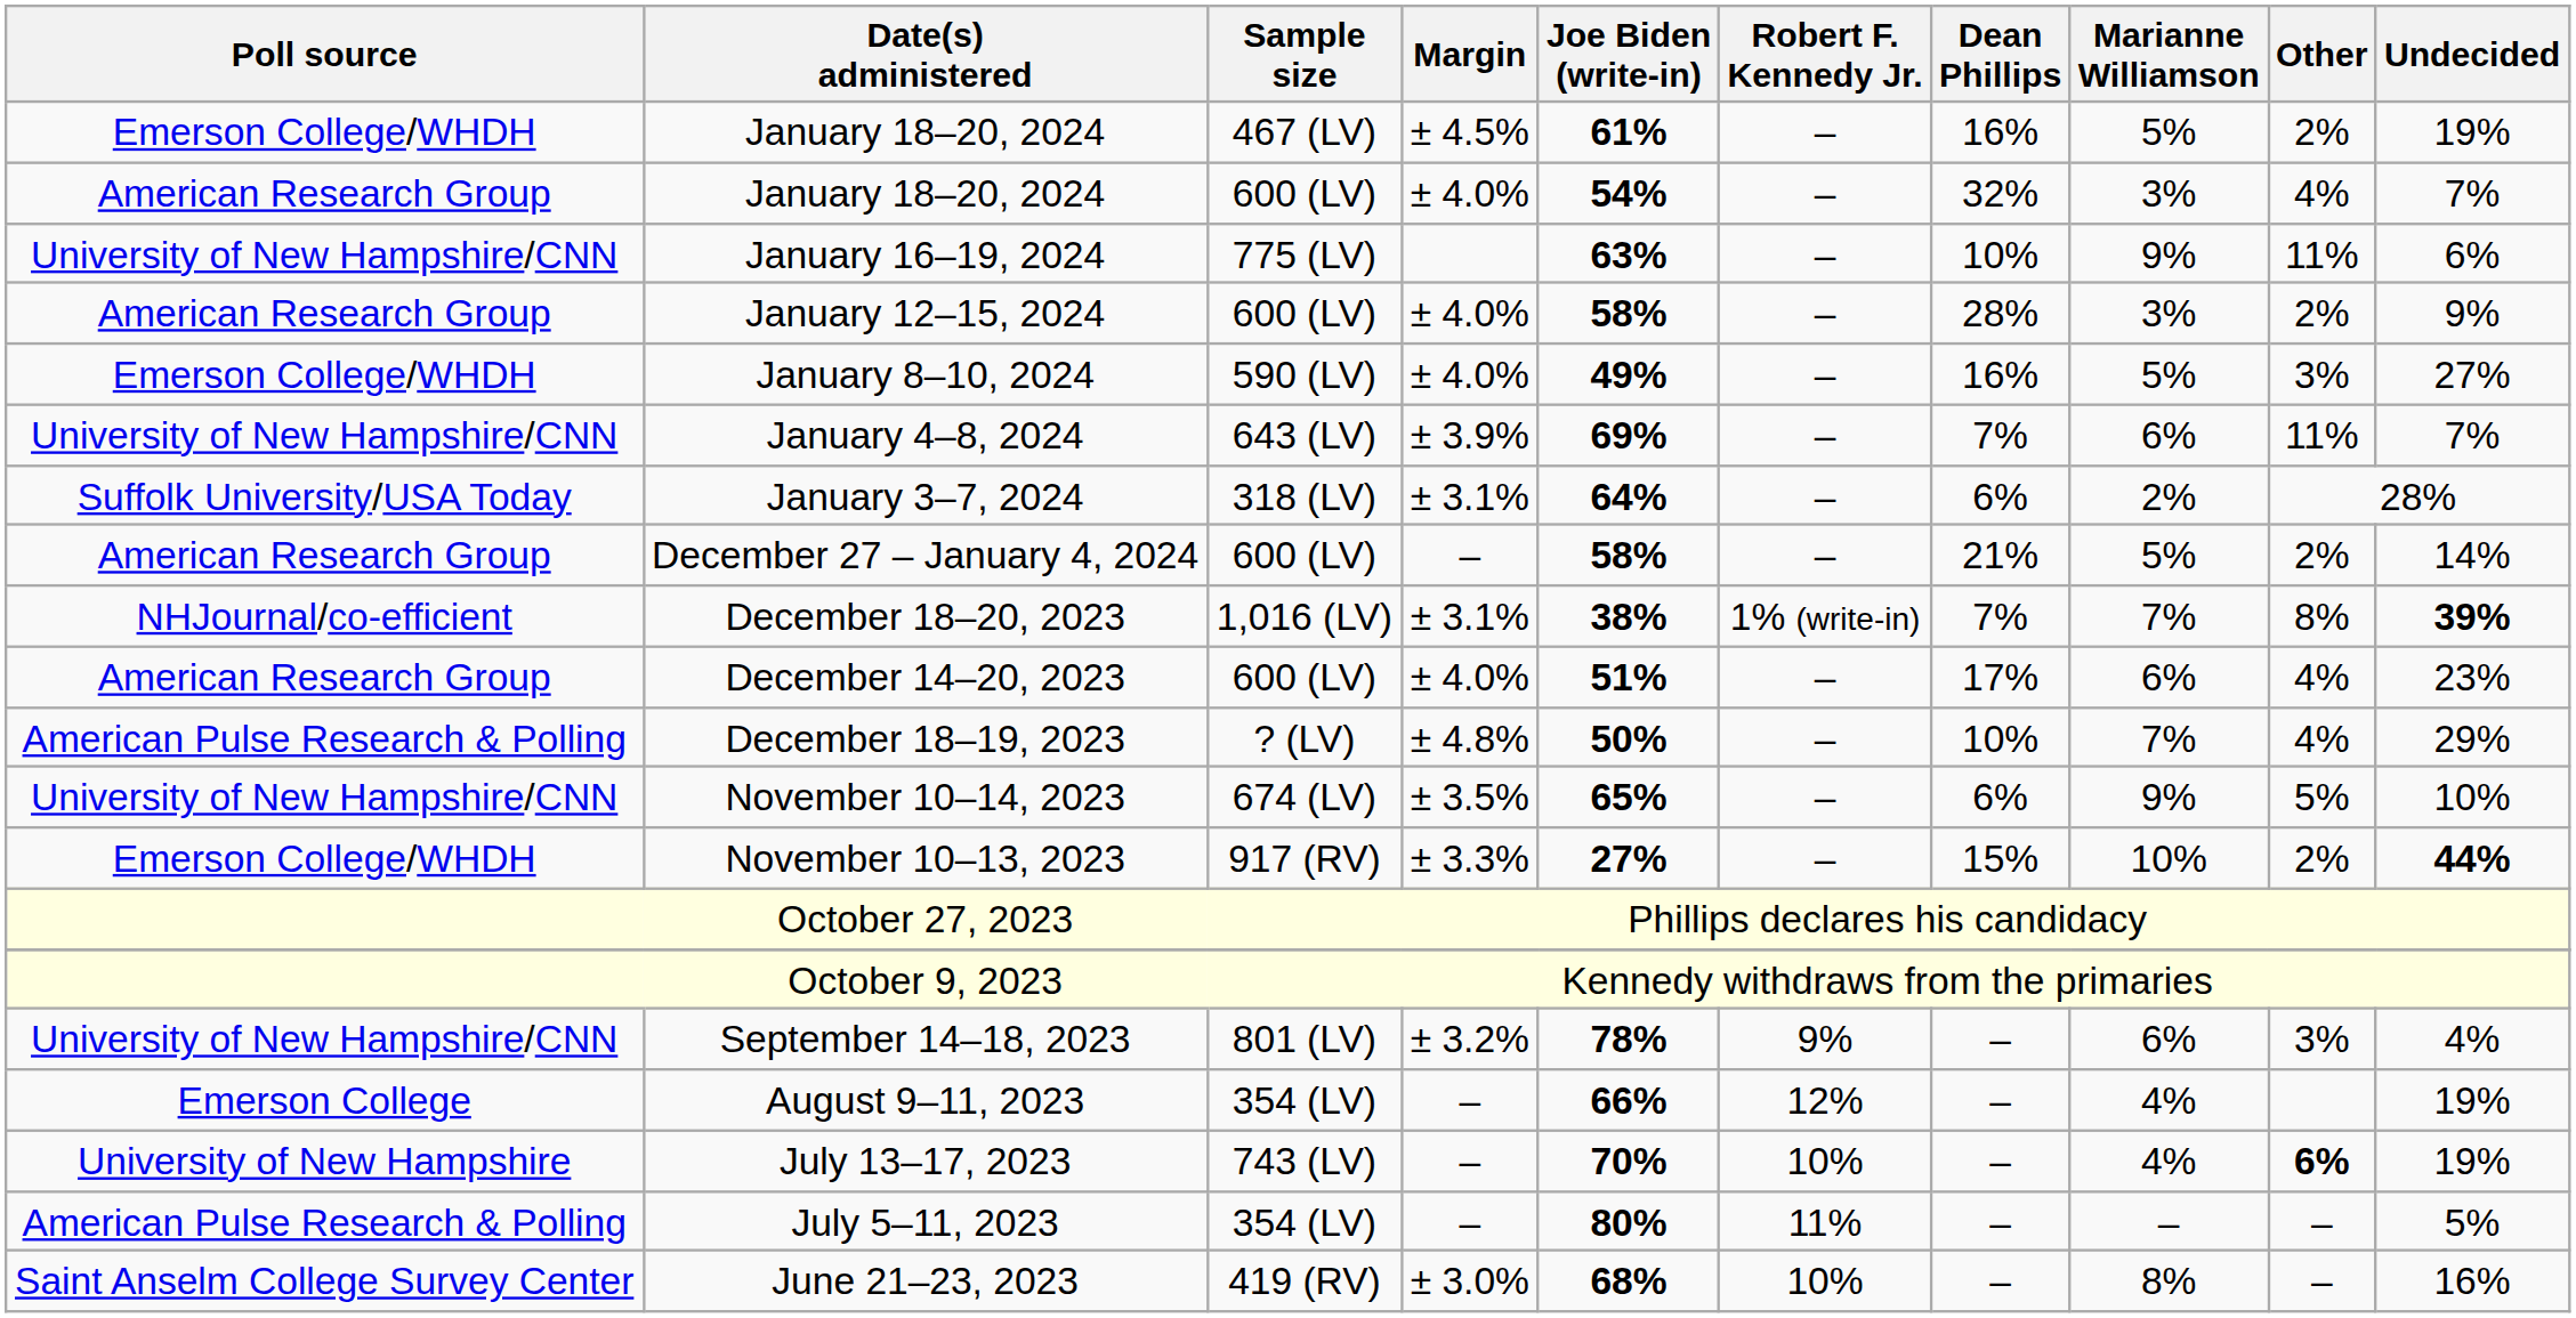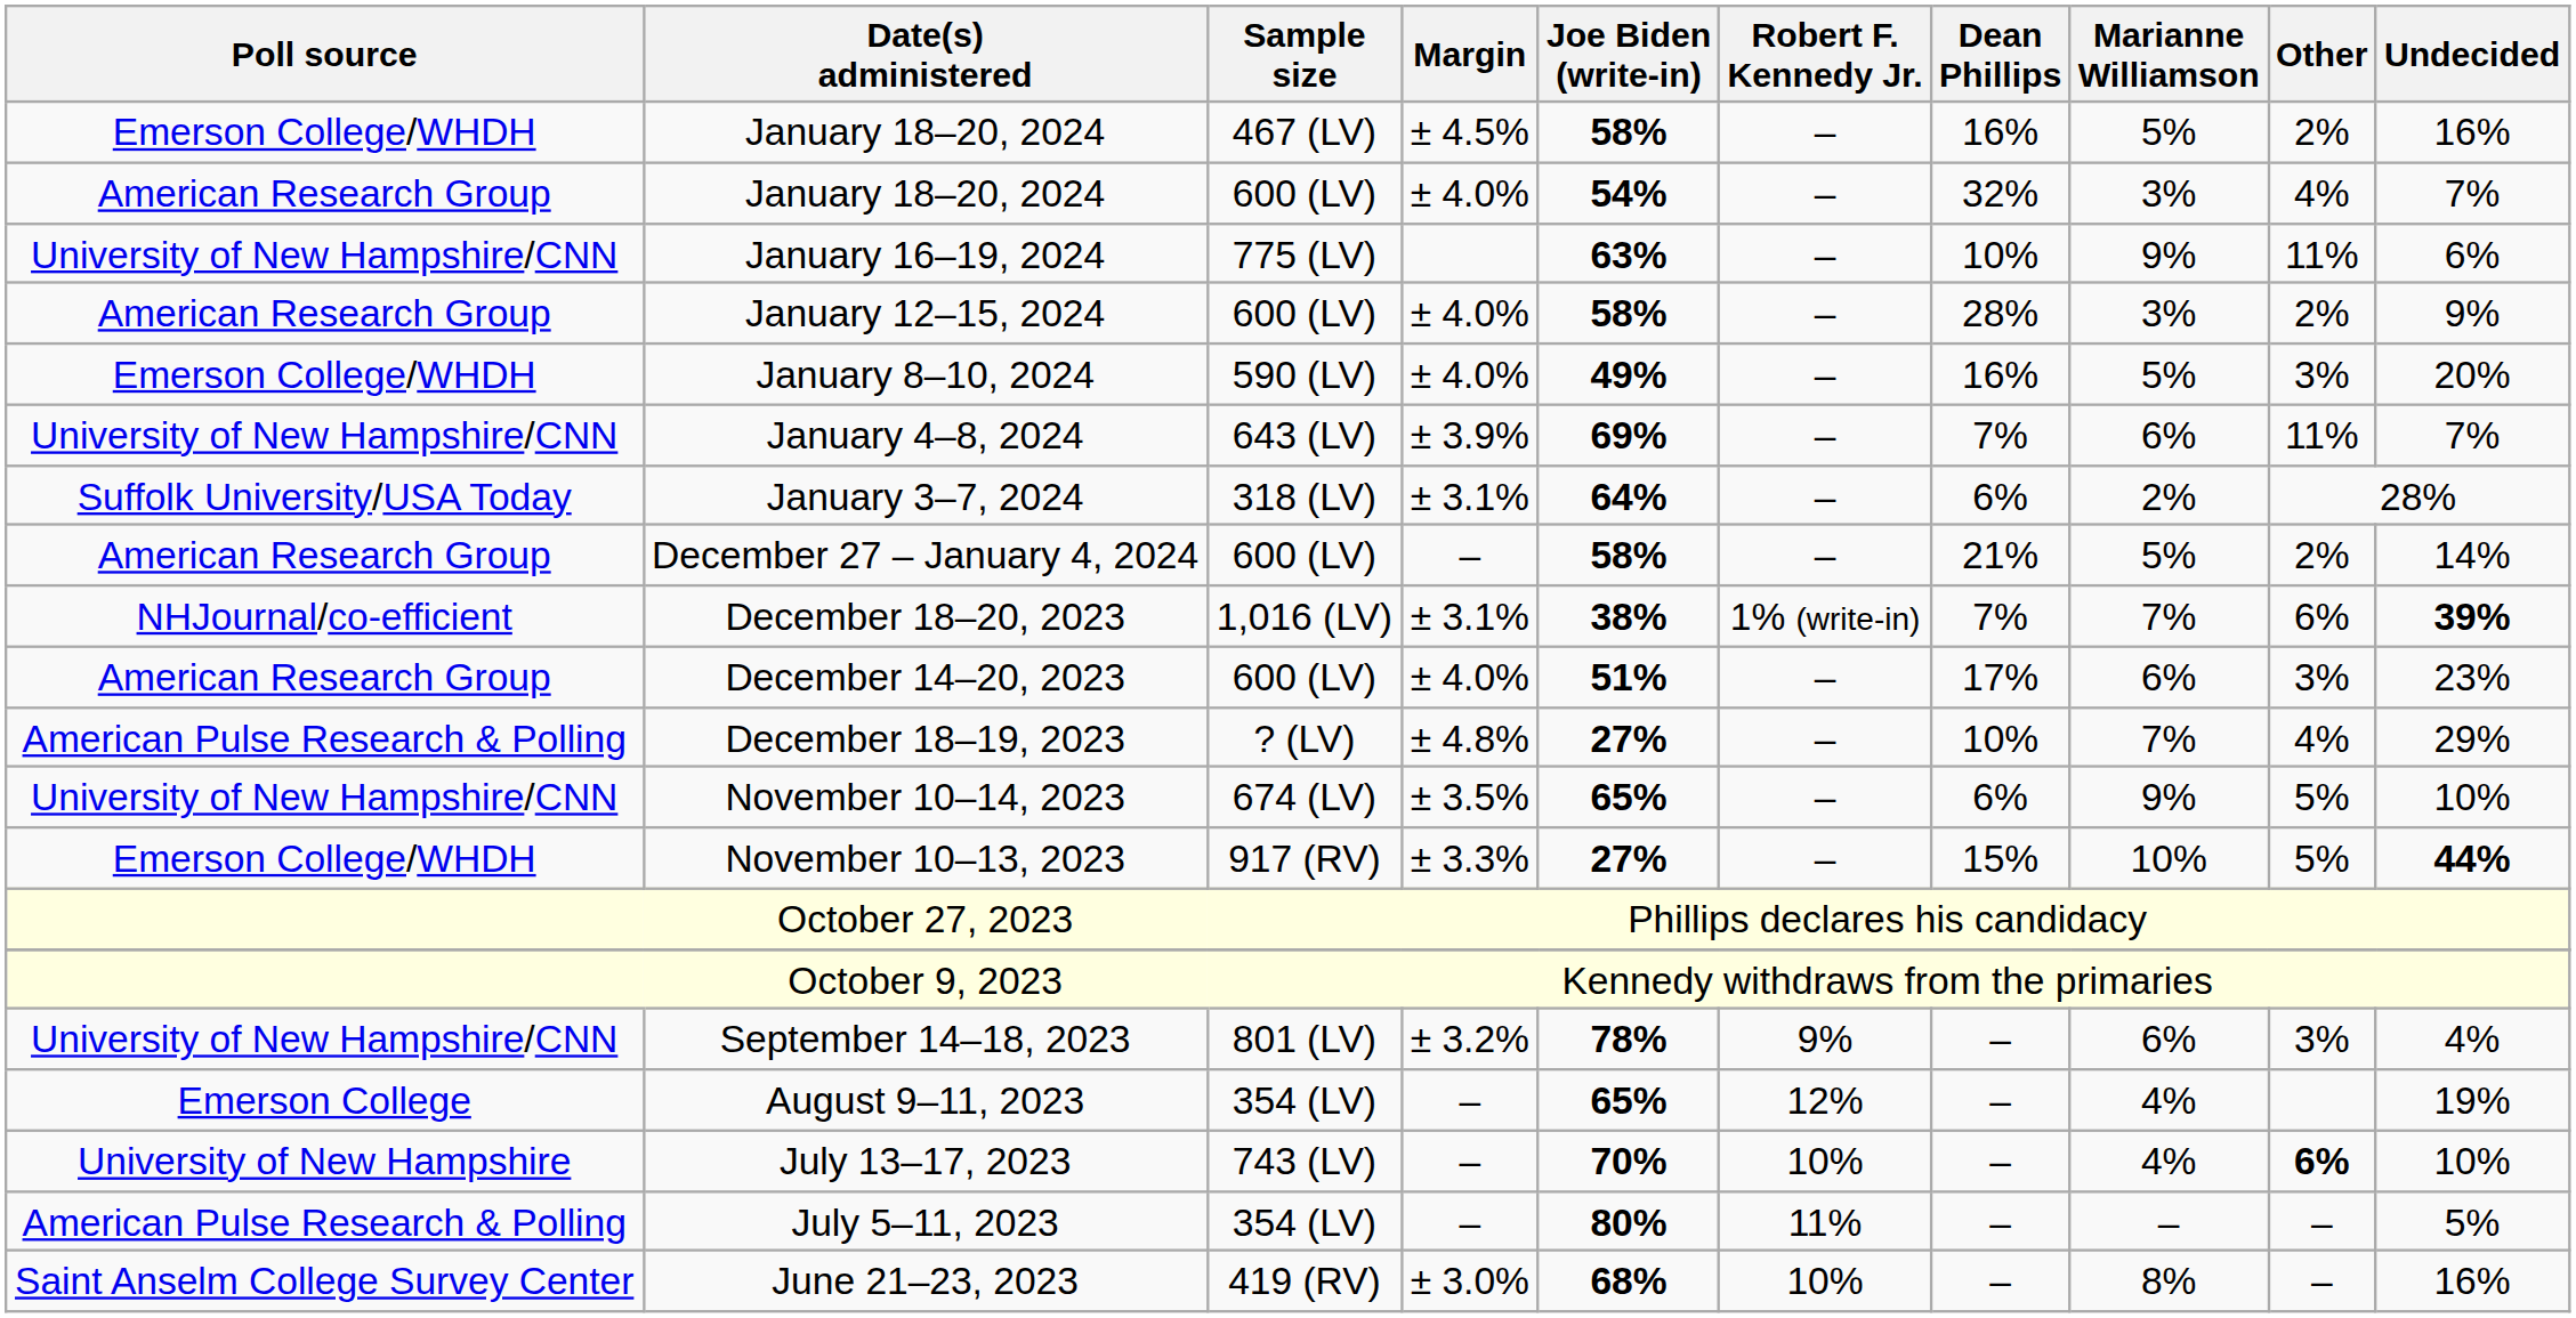January 18–20, 2024 / 467 (LV) | Joe Biden (write-in): 61% -> 58%
January 18–20, 2024 / 467 (LV) | Undecided: 19% -> 16%
January 8–10, 2024 | Undecided: 27% -> 20%
December 18–20, 2023 | Other: 8% -> 6%
December 14–20, 2023 | Other: 4% -> 3%
December 18–19, 2023 | Joe Biden (write-in): 50% -> 27%
November 10–13, 2023 | Other: 2% -> 5%
August 9–11, 2023 | Joe Biden (write-in): 66% -> 65%
July 13–17, 2023 | Undecided: 19% -> 10%
